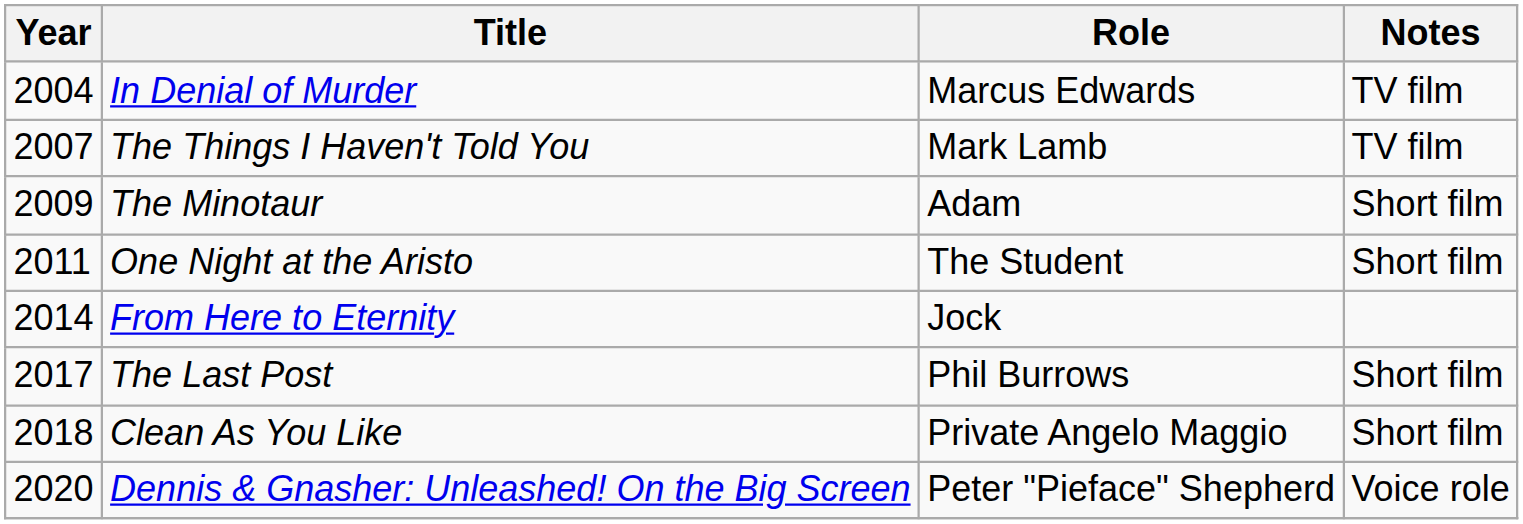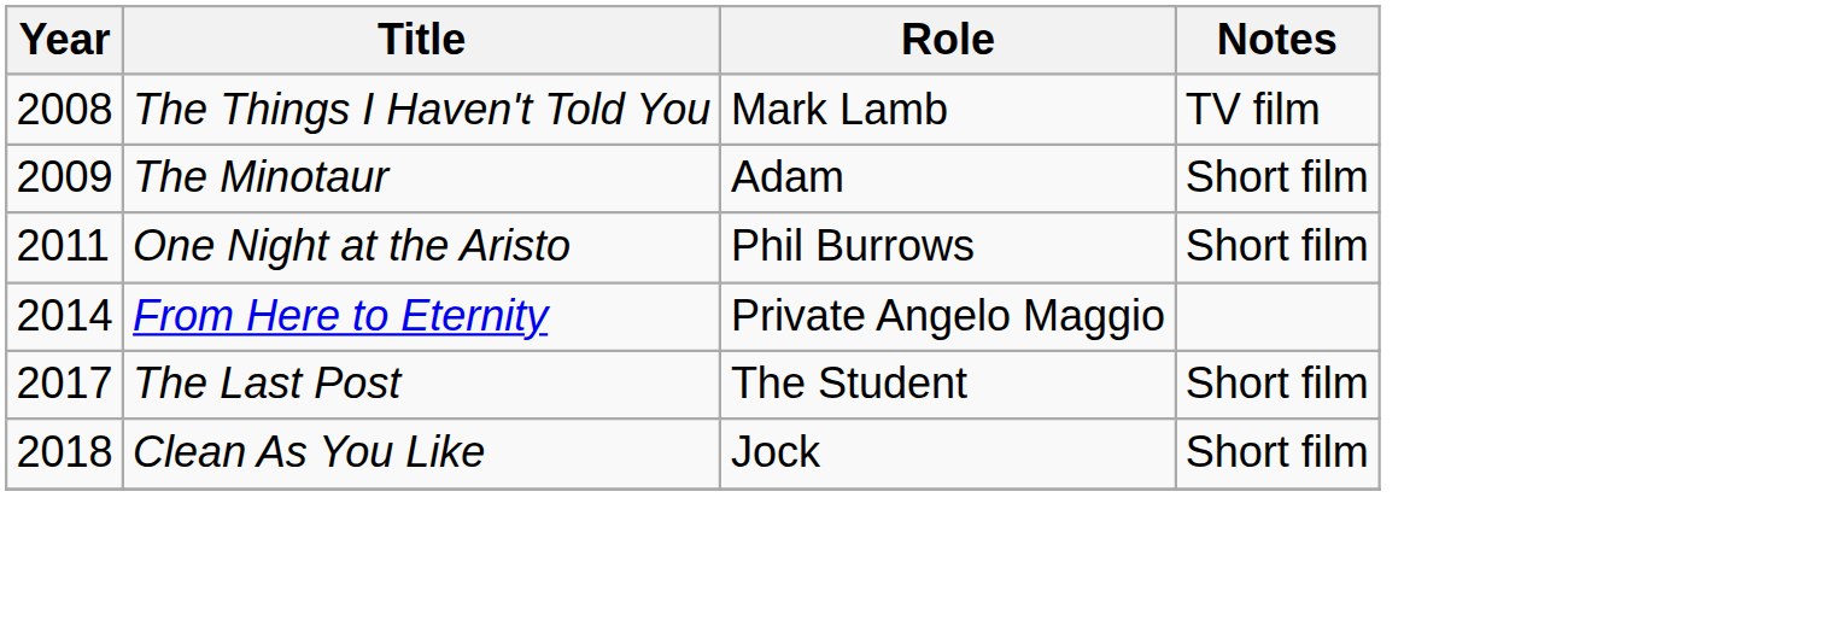- row: 2004 | In Denial of Murder | Marcus Edwards | TV film
The Things I Haven't Told You | Year: 2007 -> 2008
One Night at the Aristo | Role: The Student -> Phil Burrows
From Here to Eternity | Role: Jock -> Private Angelo Maggio
The Last Post | Role: Phil Burrows -> The Student
Clean As You Like | Role: Private Angelo Maggio -> Jock
- row: 2020 | Dennis & Gnasher: Unleashed! On the Big Screen | Peter "Pieface" Shepherd | Voice role
